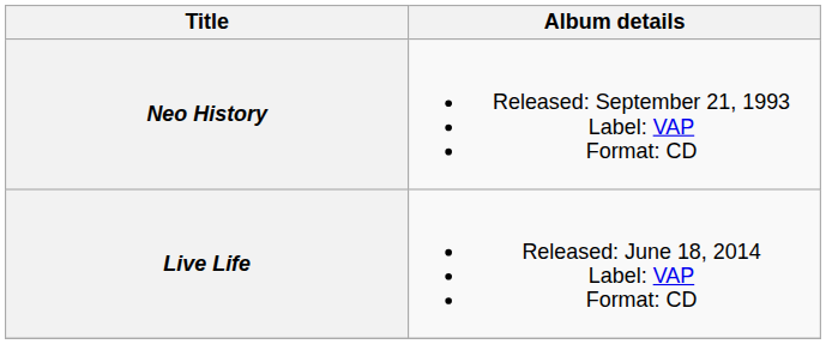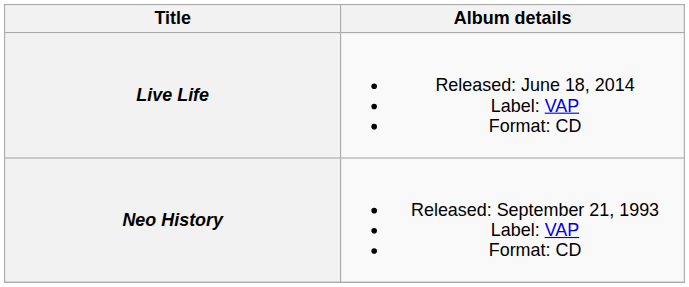rows swapped: Neo History <-> Live Life
